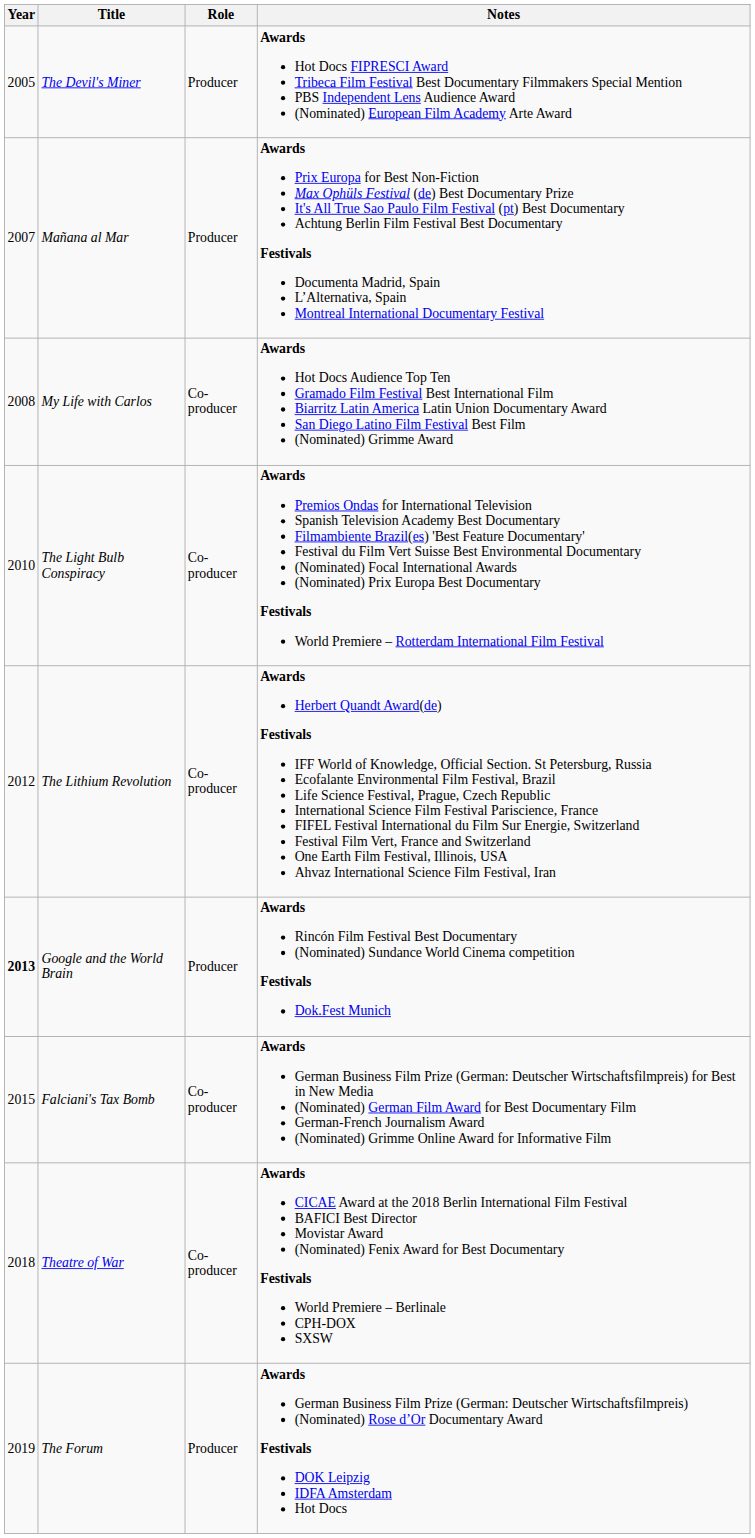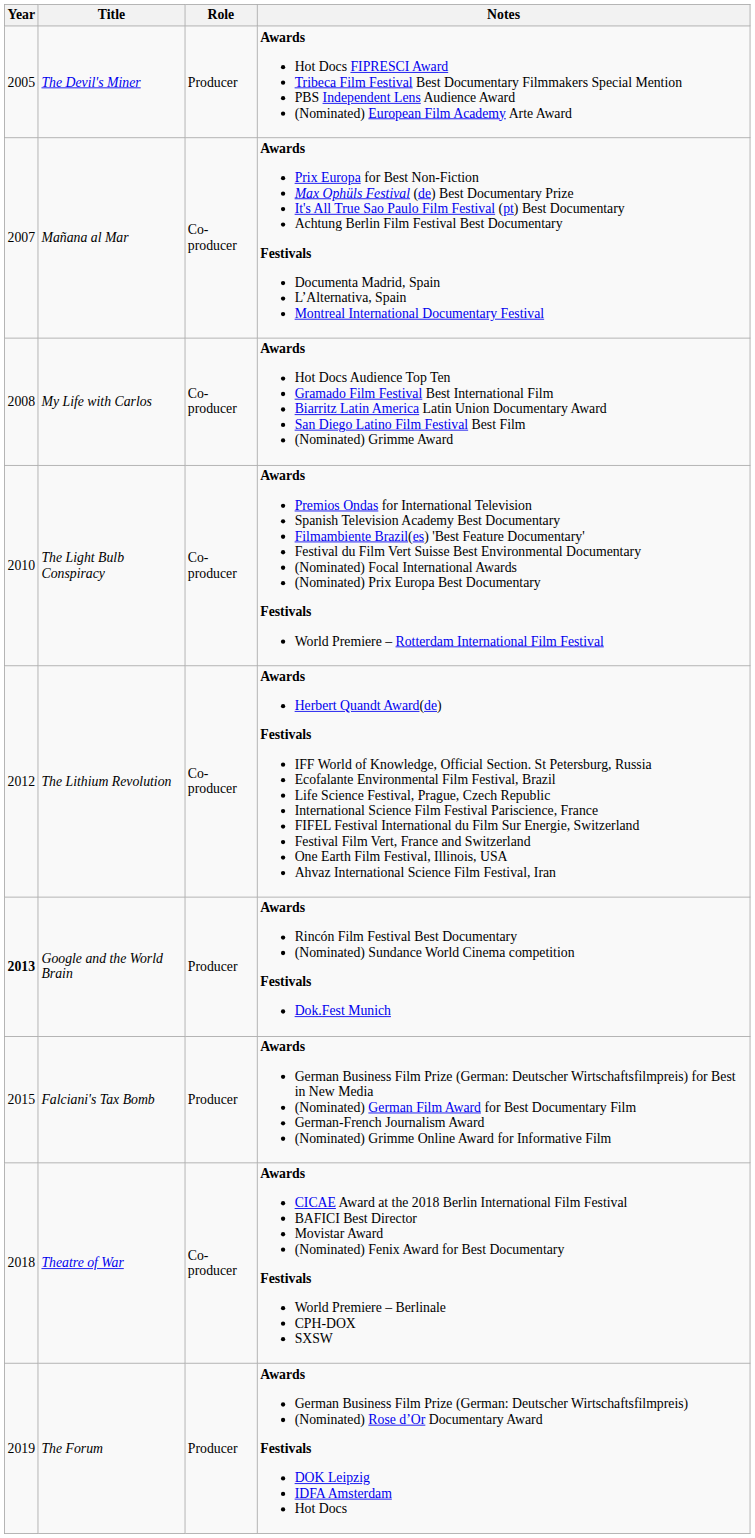Mañana al Mar | Role: Producer -> Co-producer
Falciani's Tax Bomb | Role: Co-producer -> Producer
